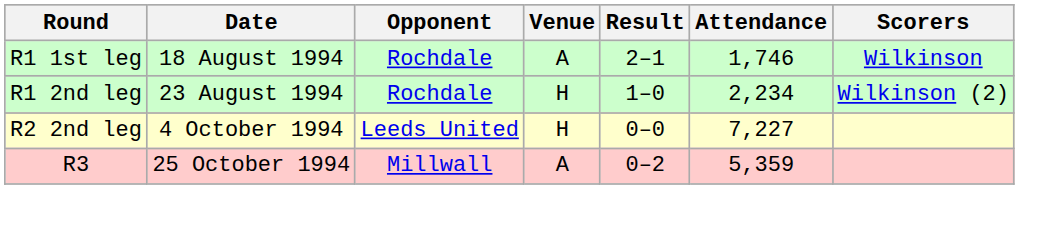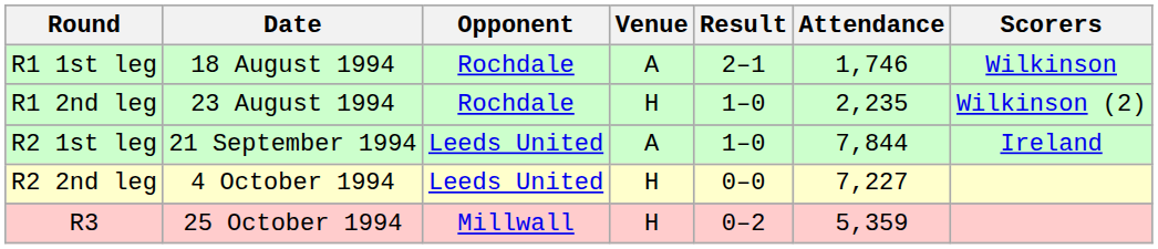R1 2nd leg | Attendance: 2,234 -> 2,235
+ row: R2 1st leg | 21 September 1994 | Leeds United | A | 1–0 | 7,844 | Ireland
R3 | Venue: A -> H
